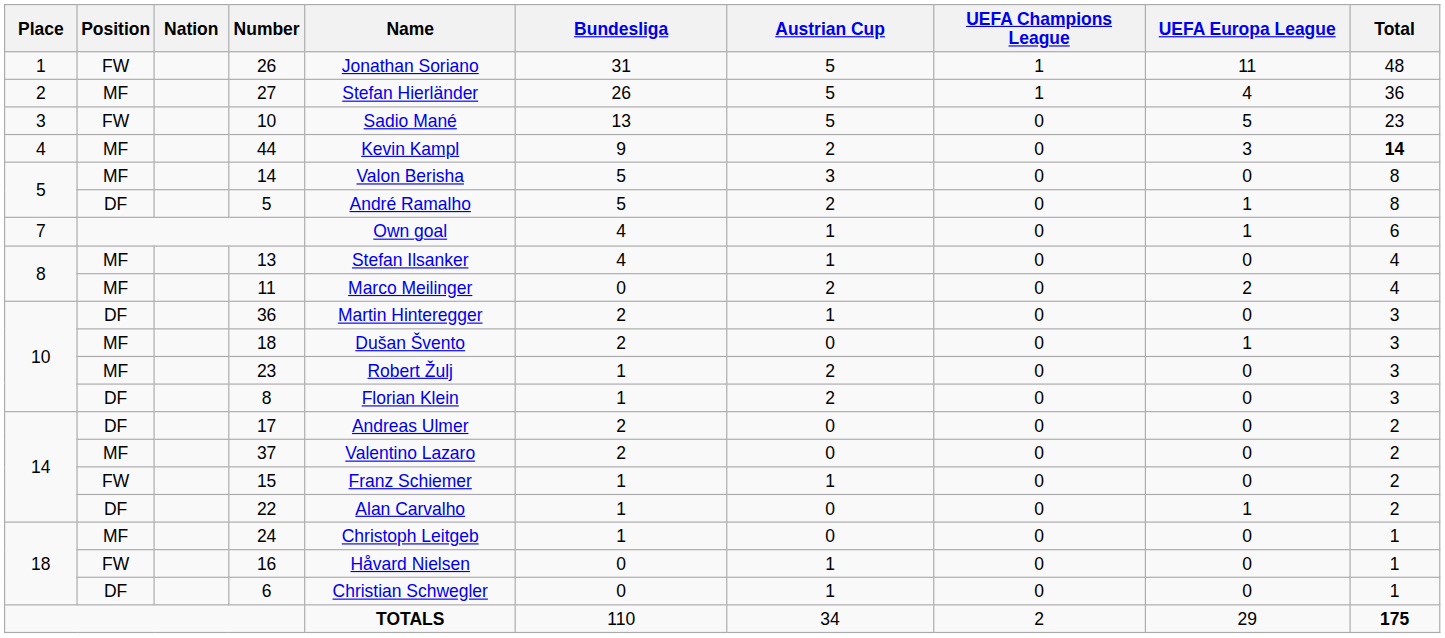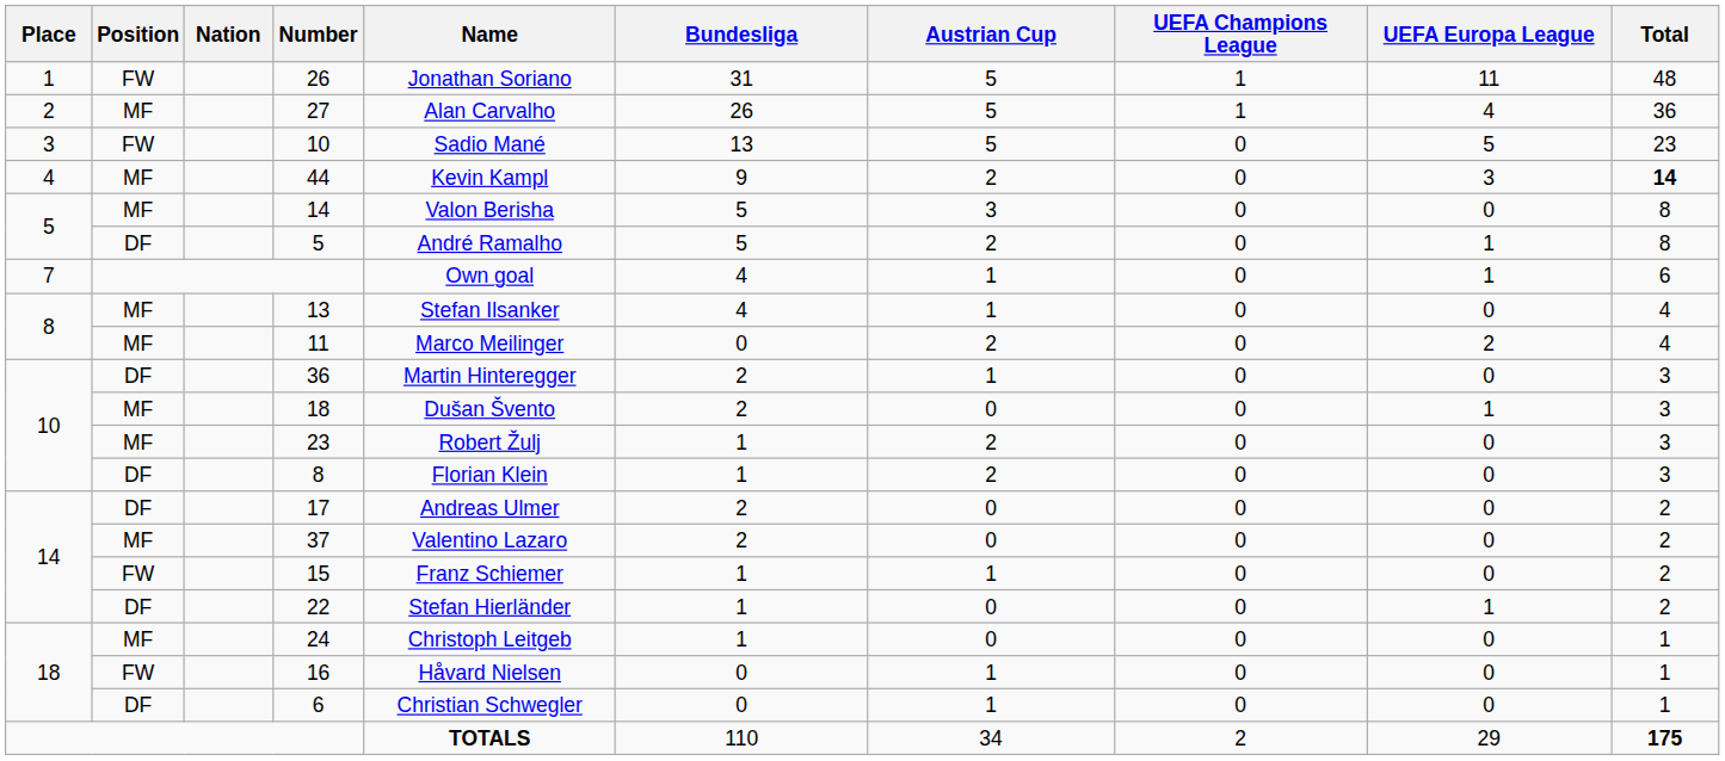27 | Name: Stefan Hierländer -> Alan Carvalho
22 | Name: Alan Carvalho -> Stefan Hierländer
